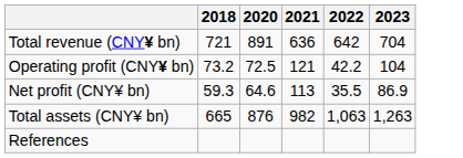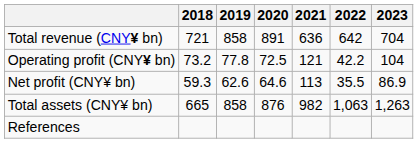+ column: 2019 | 858 | 77.8 | 62.6 | 858
